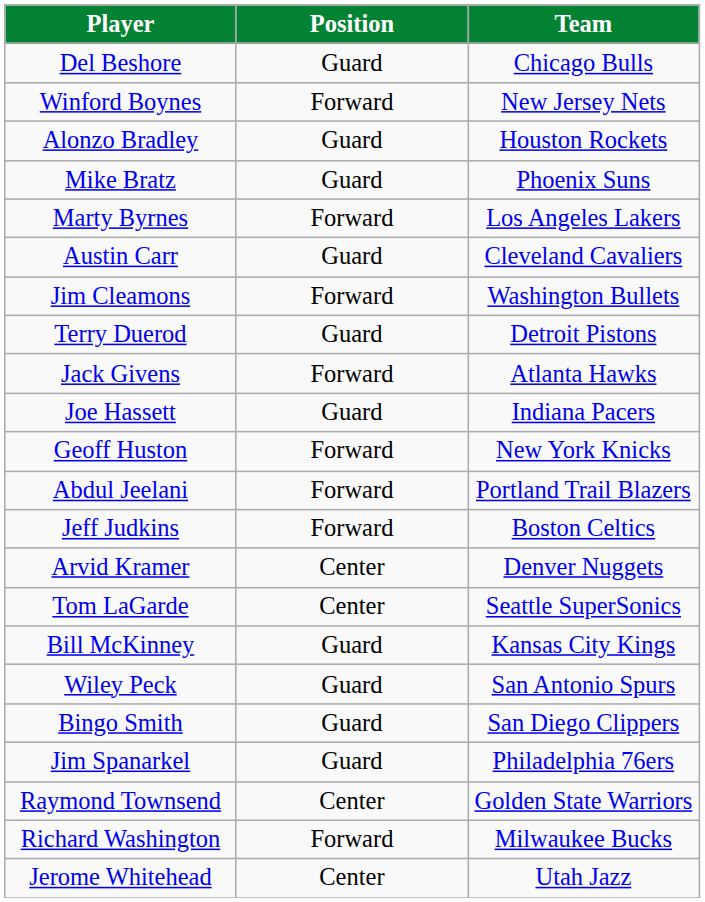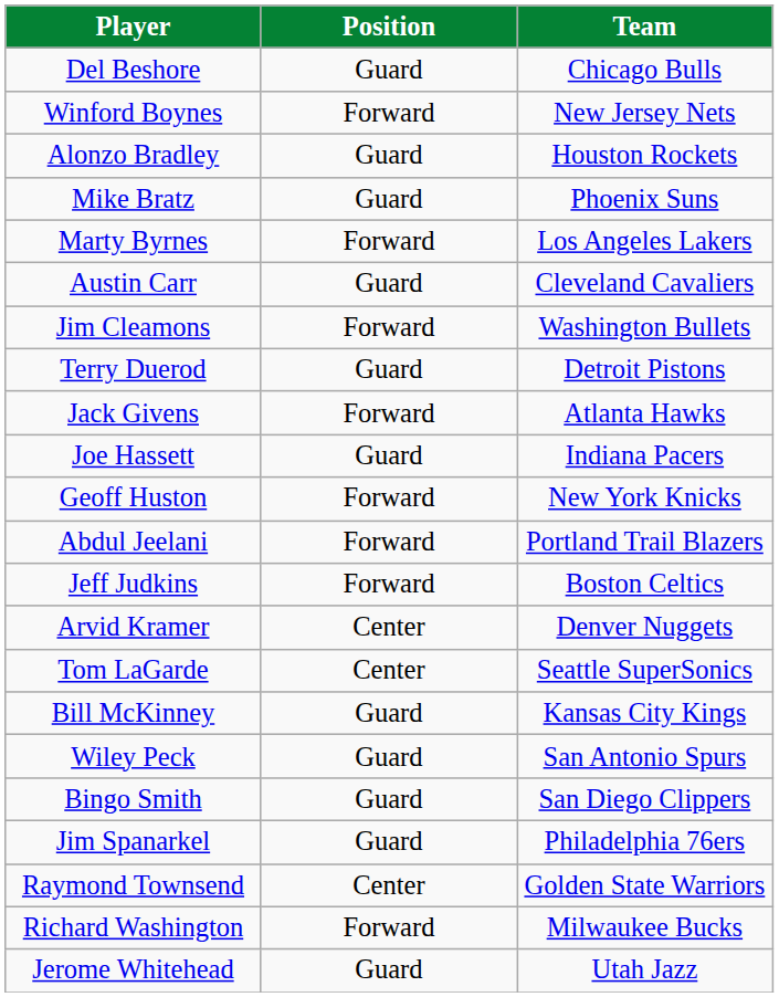Jerome Whitehead | Position: Center -> Guard
